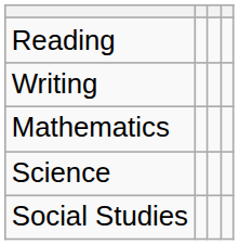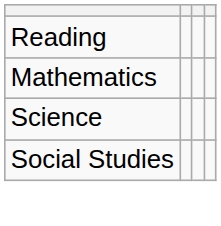- row: Writing
